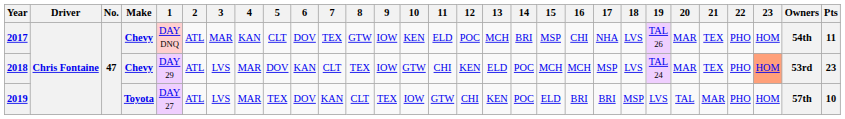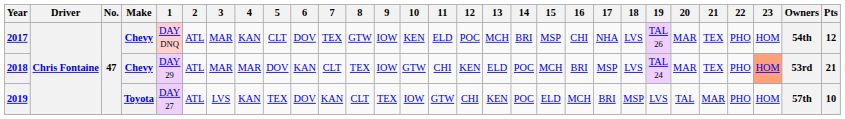2017 | Pts: 11 -> 12
2018 | 3: LVS -> MAR
2018 | 16: MCH -> BRI
2018 | Pts: 23 -> 21
2019 | 4: MAR -> KAN
2019 | 16: BRI -> MCH
